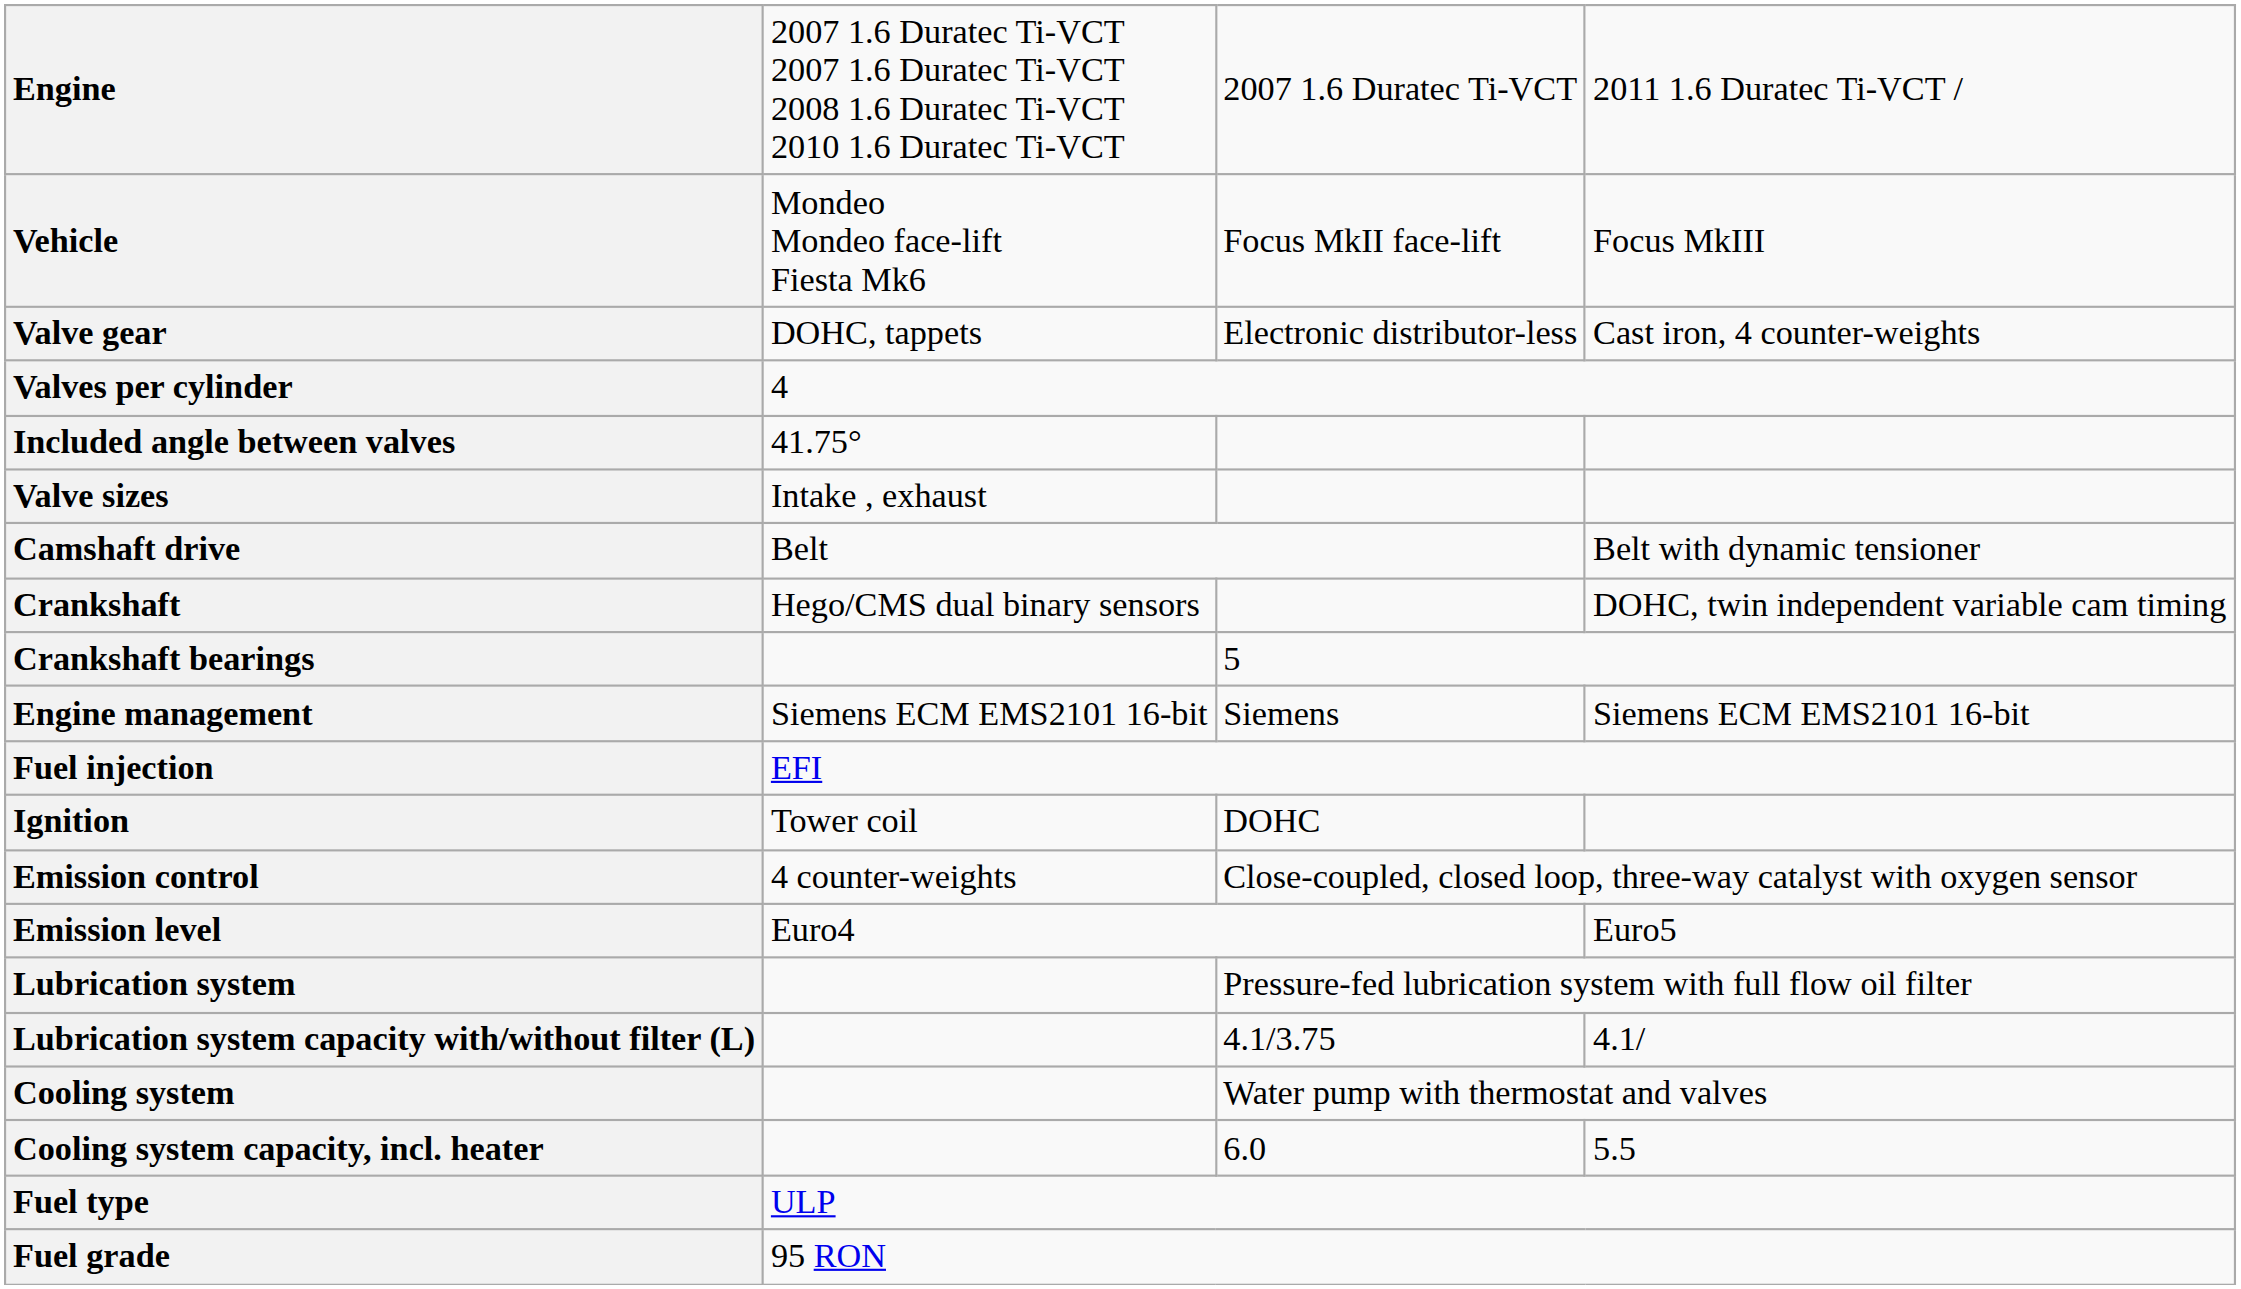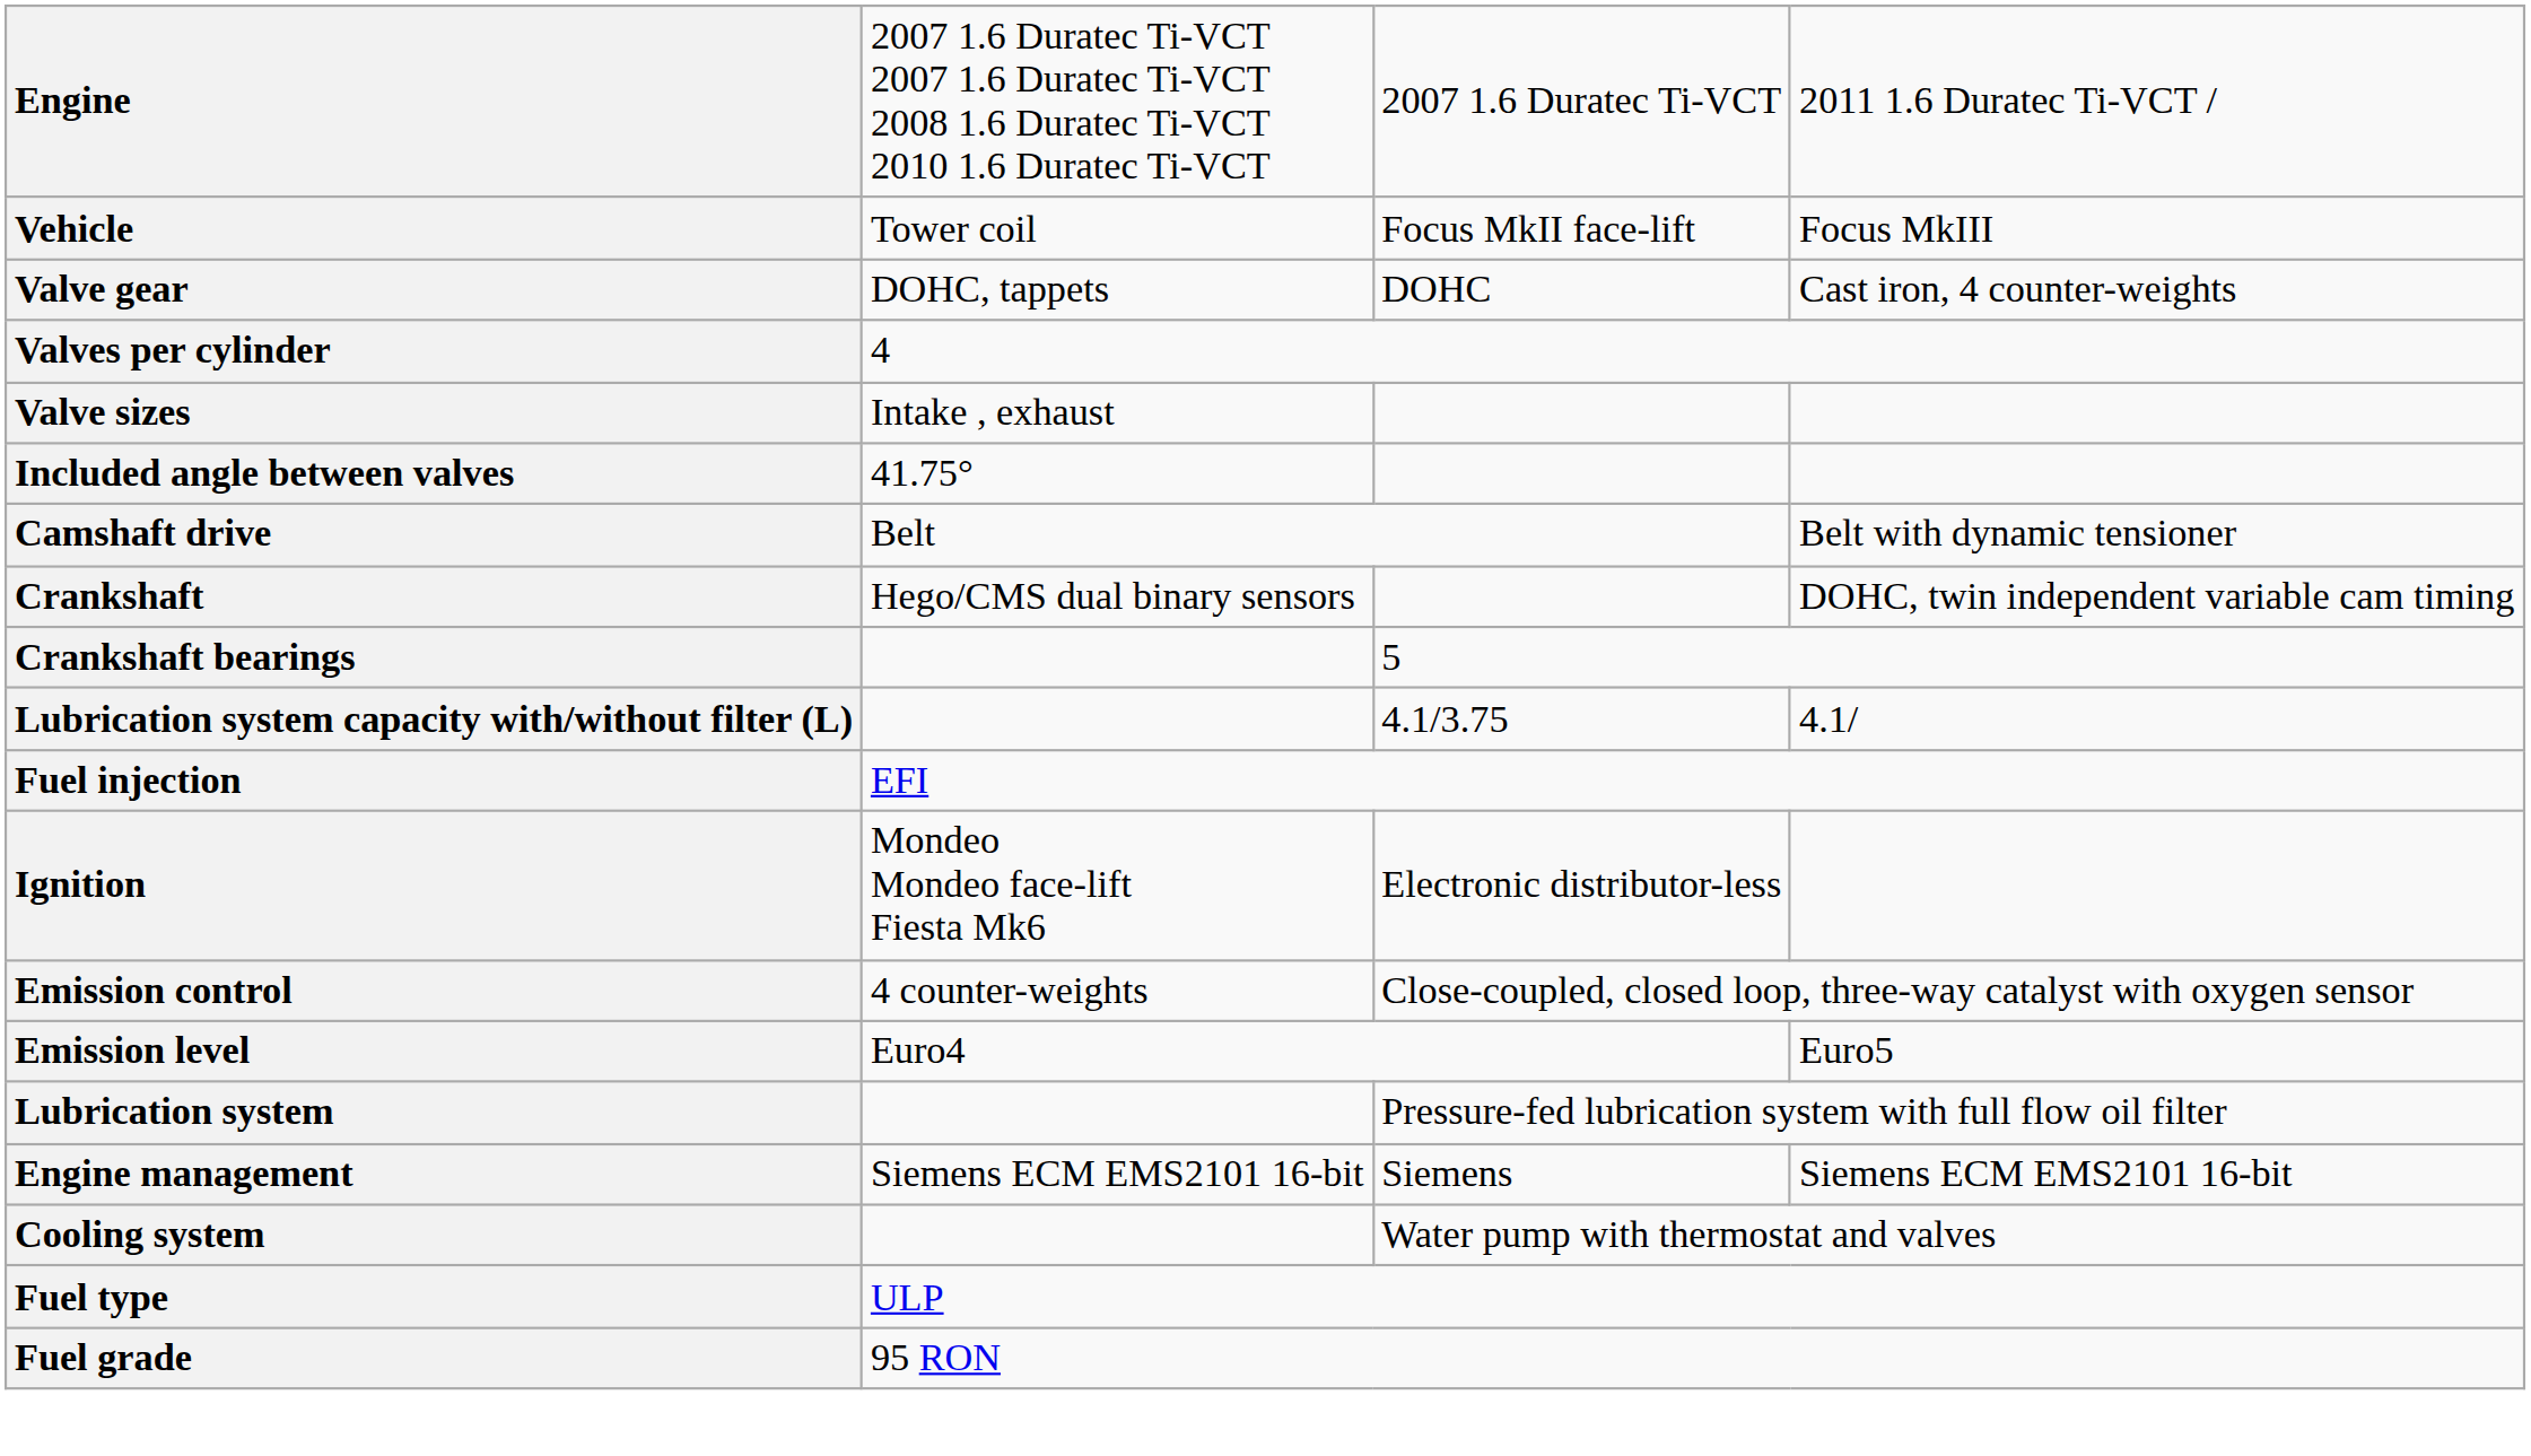Vehicle | column 2: Mondeo Mondeo face-lift Fiesta Mk6 -> Tower coil
Valve gear | column 3: Electronic distributor-less -> DOHC
rows swapped: Included angle between valves <-> Valve sizes
rows swapped: Engine management <-> Lubrication system capacity with/without filter (L)
Ignition | column 2: Tower coil -> Mondeo Mondeo face-lift Fiesta Mk6
Ignition | column 3: DOHC -> Electronic distributor-less
- row: Cooling system capacity, incl. heater | 6.0 | 5.5
